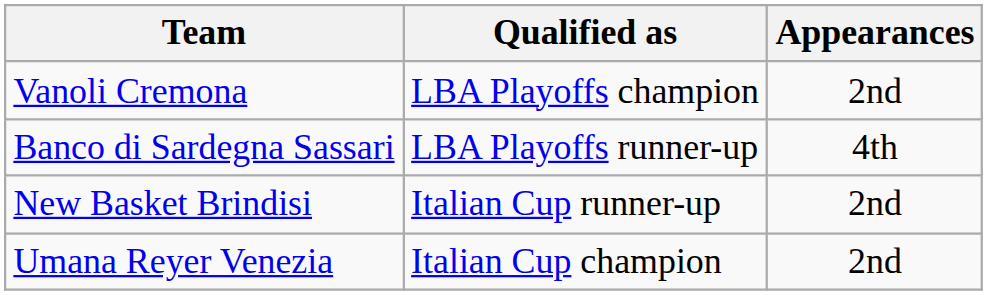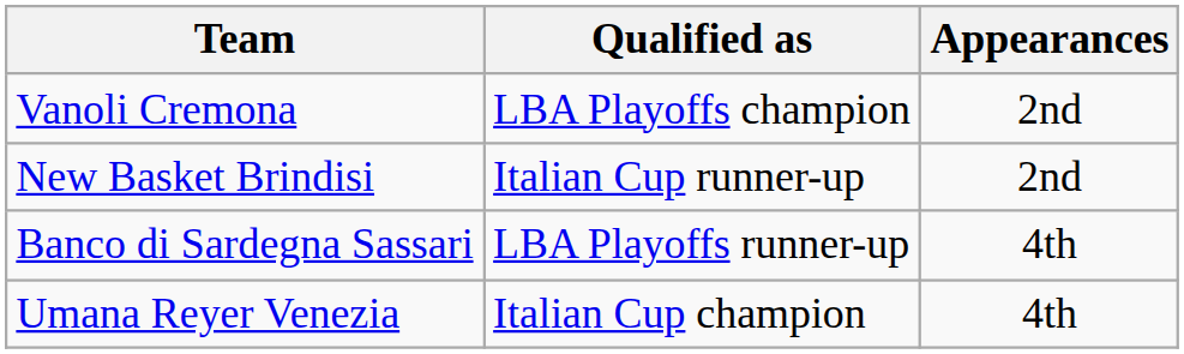rows swapped: New Basket Brindisi <-> Banco di Sardegna Sassari
Umana Reyer Venezia | Appearances: 2nd -> 4th
